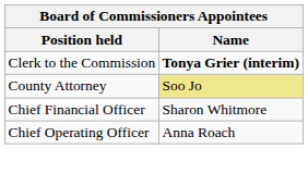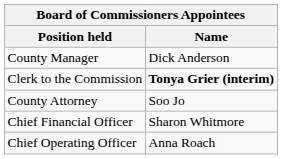+ row: County Manager | Dick Anderson
County Attorney | Name: khaki background -> no background
